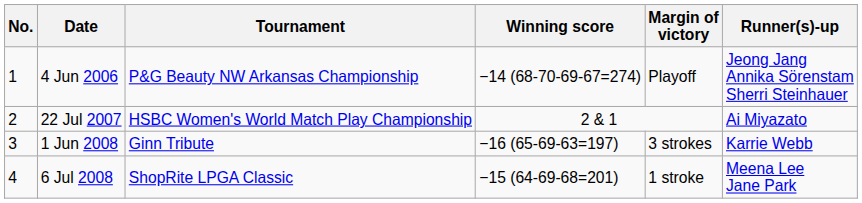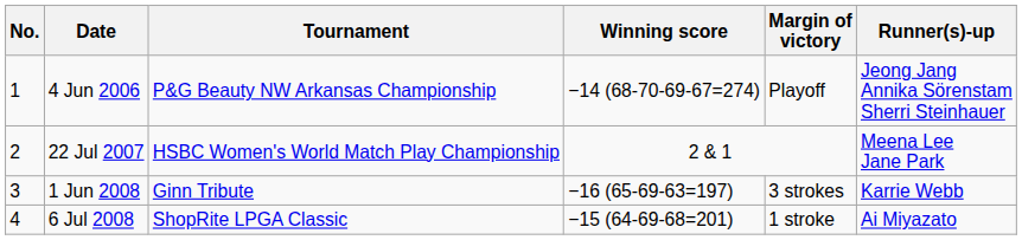22 Jul 2007 | Runner(s)-up: Ai Miyazato -> Meena Lee Jane Park
6 Jul 2008 | Runner(s)-up: Meena Lee Jane Park -> Ai Miyazato
